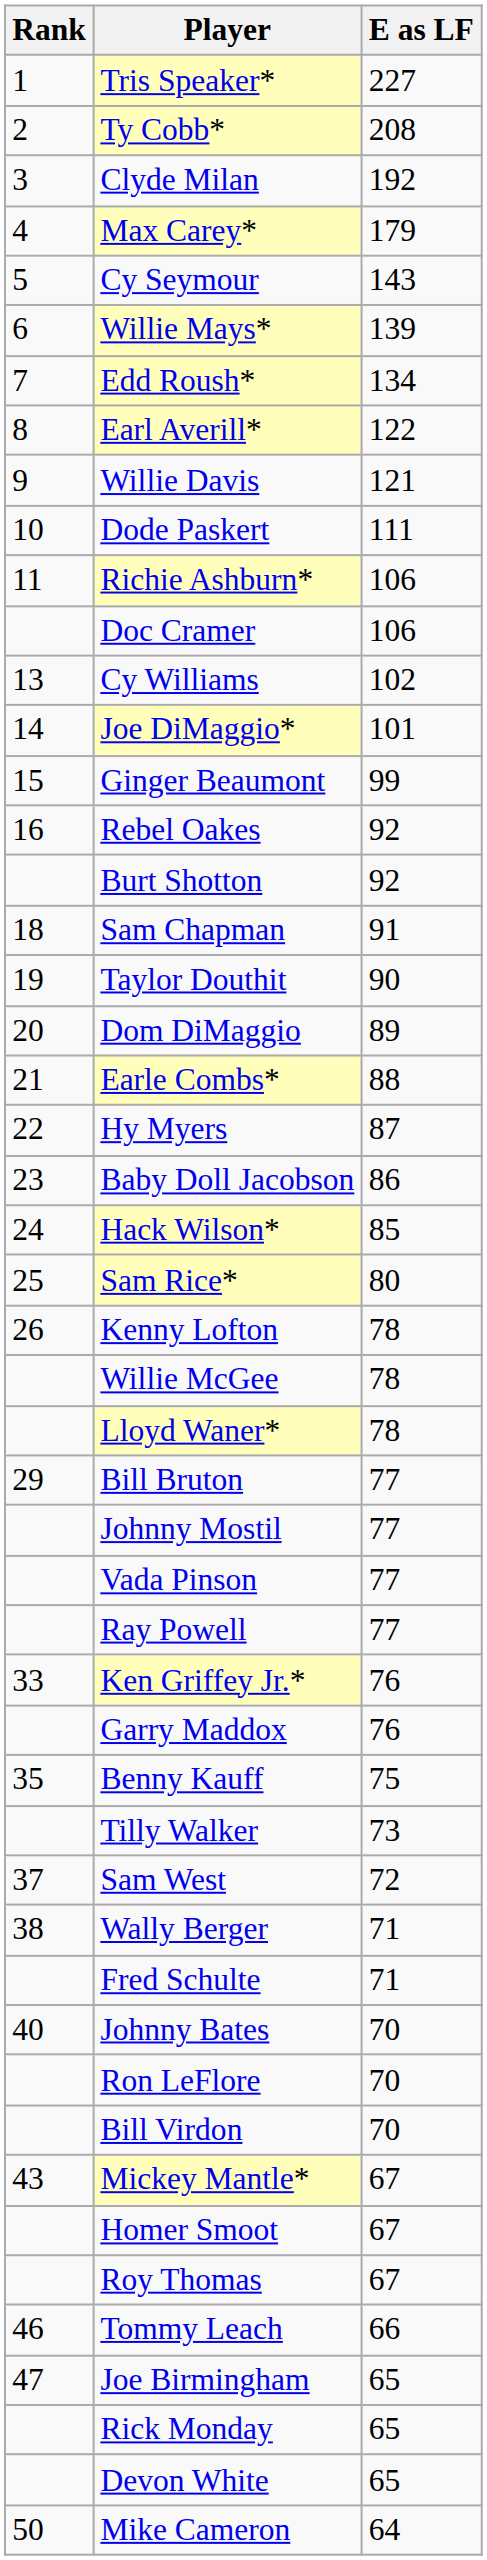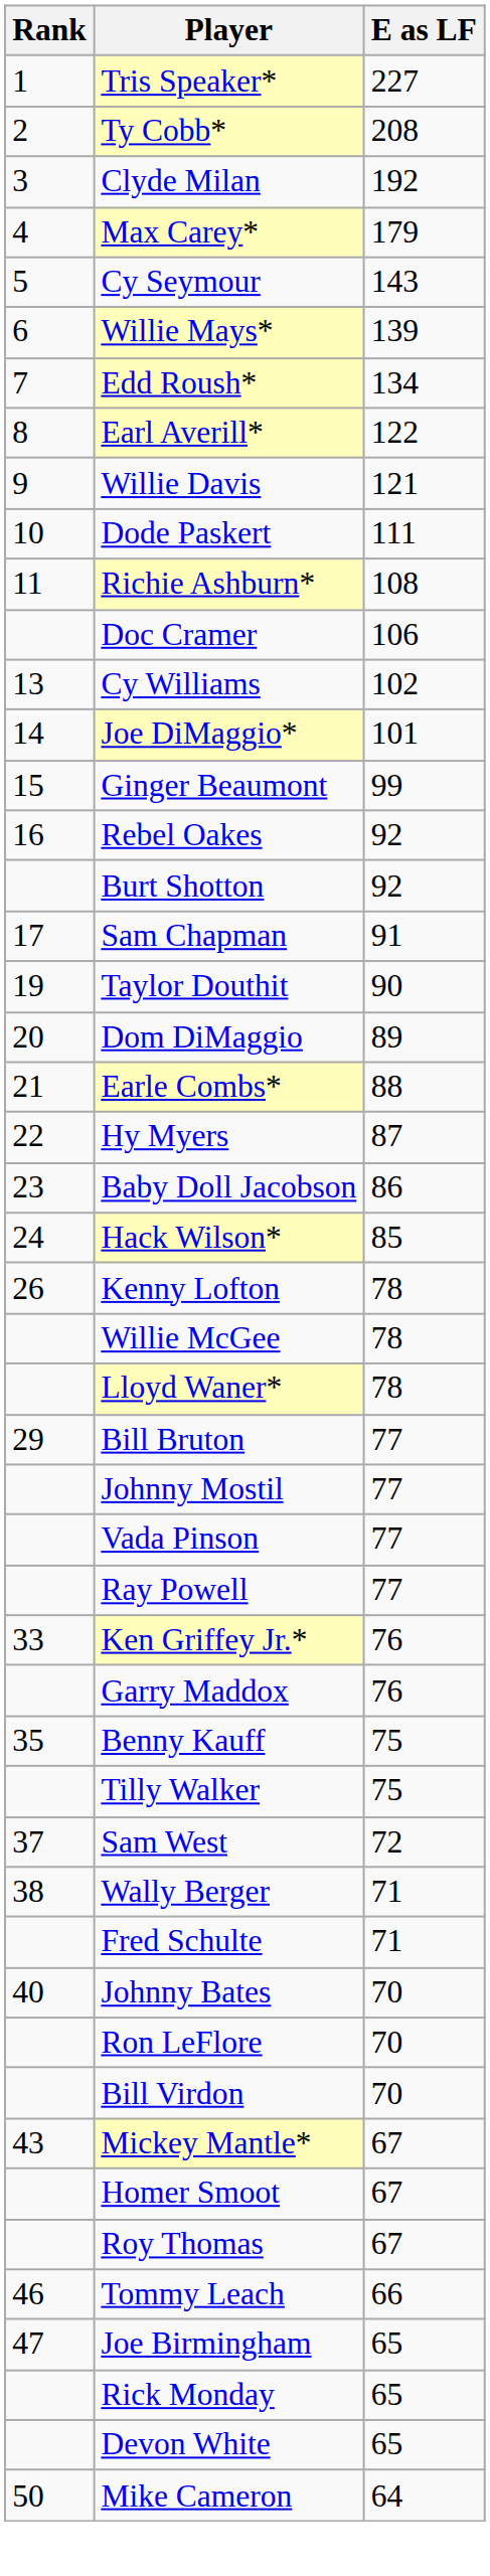Richie Ashburn* | E as LF: 106 -> 108
Sam Chapman | Rank: 18 -> 17
- row: 25 | Sam Rice* | 80
Tilly Walker | E as LF: 73 -> 75
